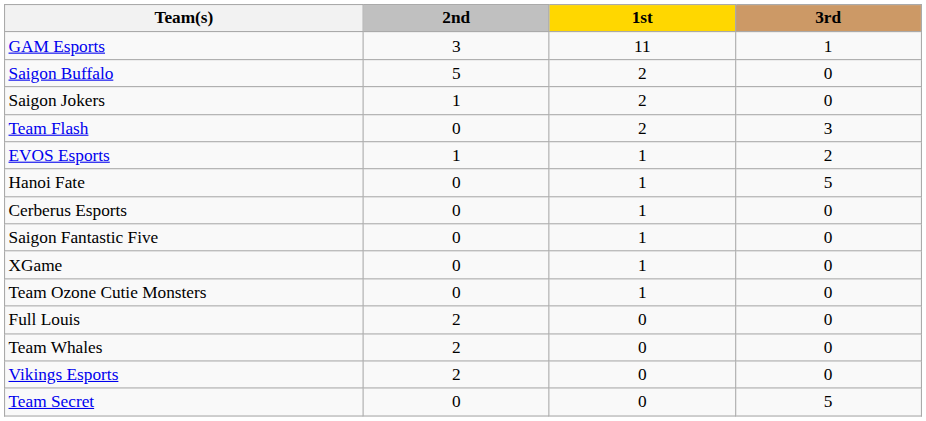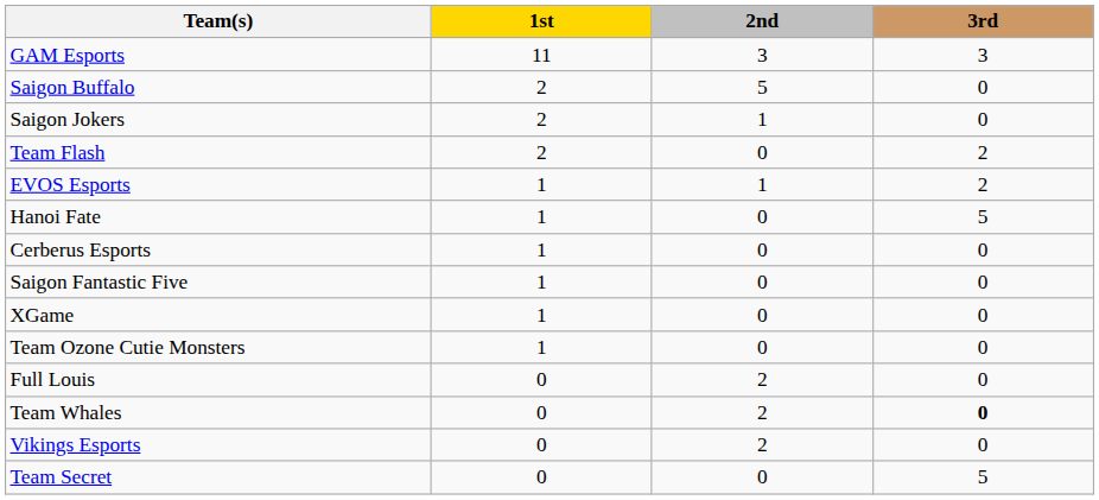columns swapped: 1st <-> 2nd
GAM Esports | 3rd: 1 -> 3
Team Flash | 3rd: 3 -> 2
Team Whales | 3rd: normal -> bold
